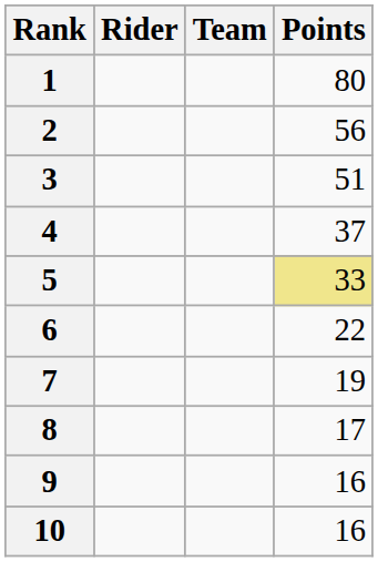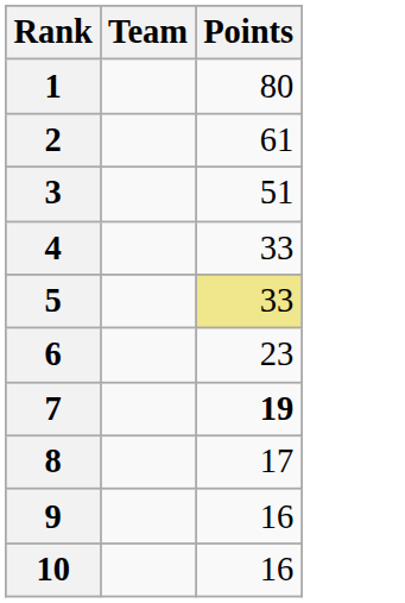- column: Rider
2 | Points: 56 -> 61
4 | Points: 37 -> 33
6 | Points: 22 -> 23
7 | Points: normal -> bold
